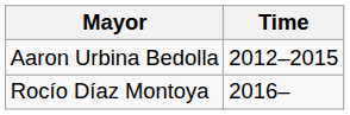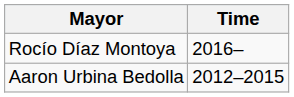rows swapped: Aaron Urbina Bedolla <-> Rocío Díaz Montoya
